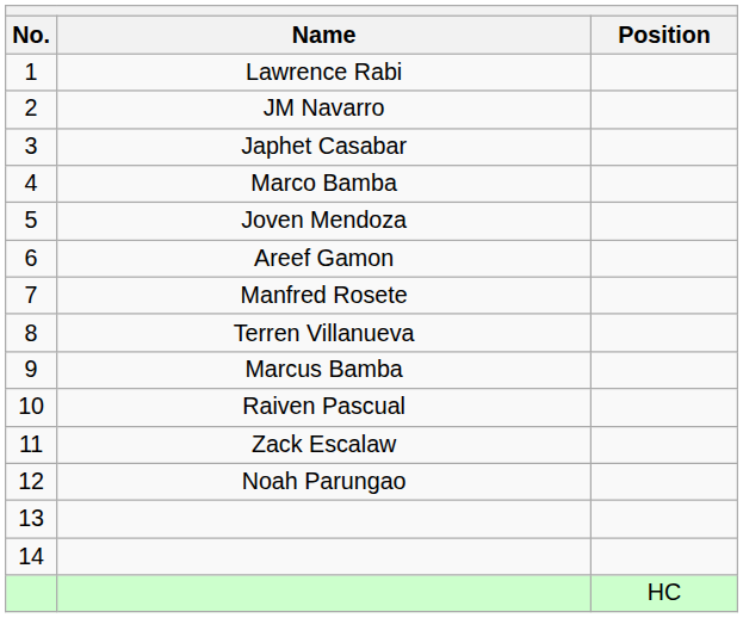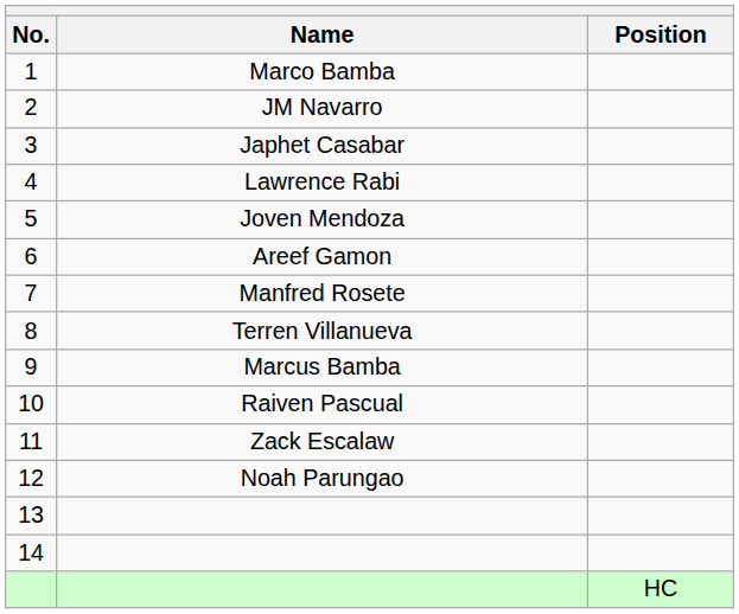1 | Name: Lawrence Rabi -> Marco Bamba
4 | Name: Marco Bamba -> Lawrence Rabi
